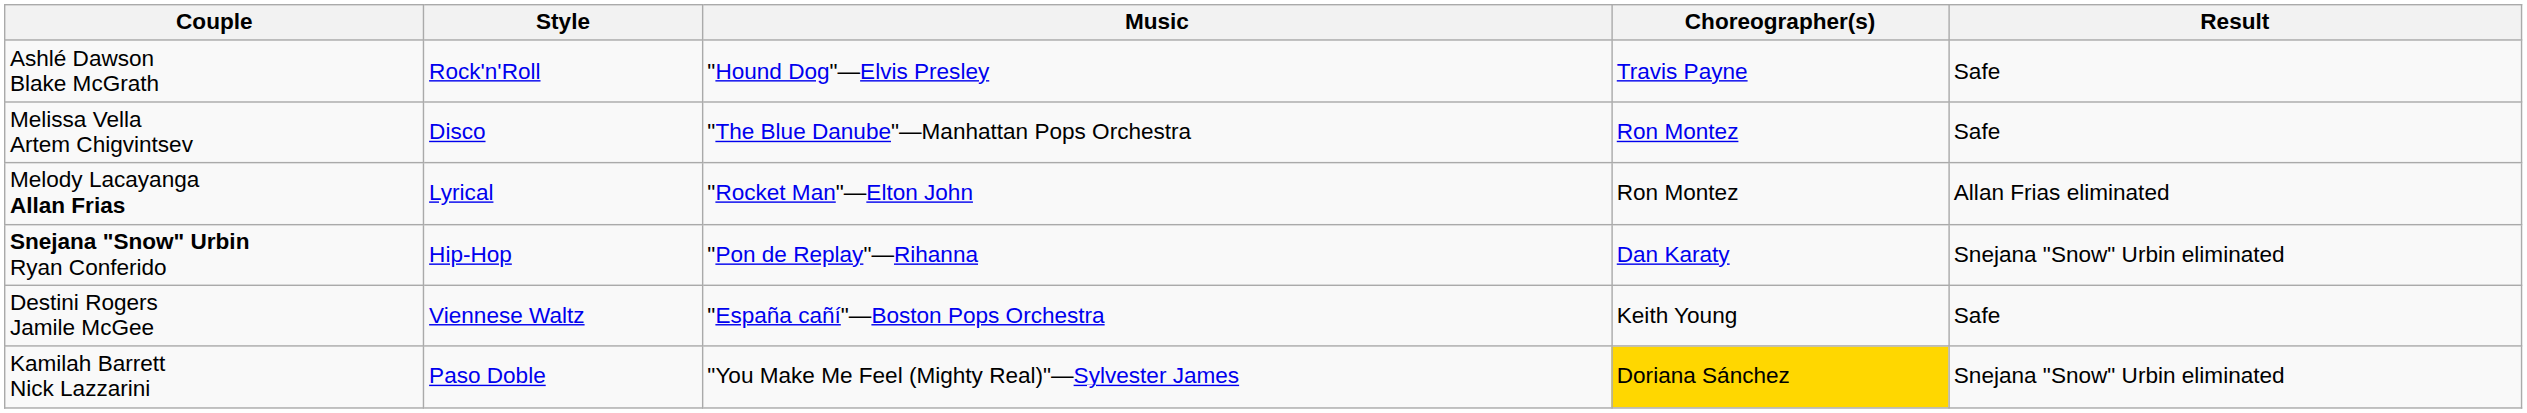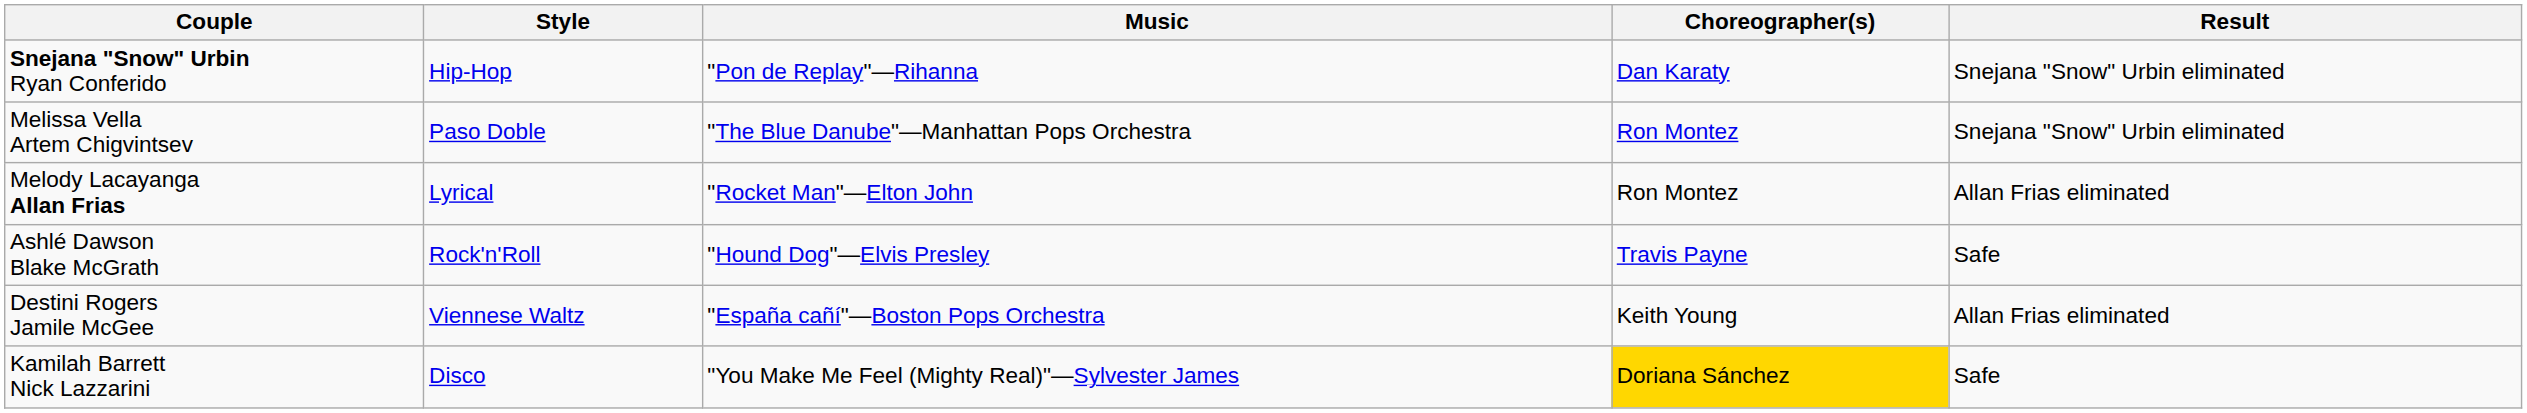rows swapped: Ashlé Dawson Blake McGrath <-> Snejana "Snow" Urbin Ryan Conferido
Melissa Vella Artem Chigvintsev | Style: Disco -> Paso Doble
Melissa Vella Artem Chigvintsev | Result: Safe -> Snejana "Snow" Urbin eliminated
Destini Rogers Jamile McGee | Result: Safe -> Allan Frias eliminated
Kamilah Barrett Nick Lazzarini | Style: Paso Doble -> Disco
Kamilah Barrett Nick Lazzarini | Result: Snejana "Snow" Urbin eliminated -> Safe
